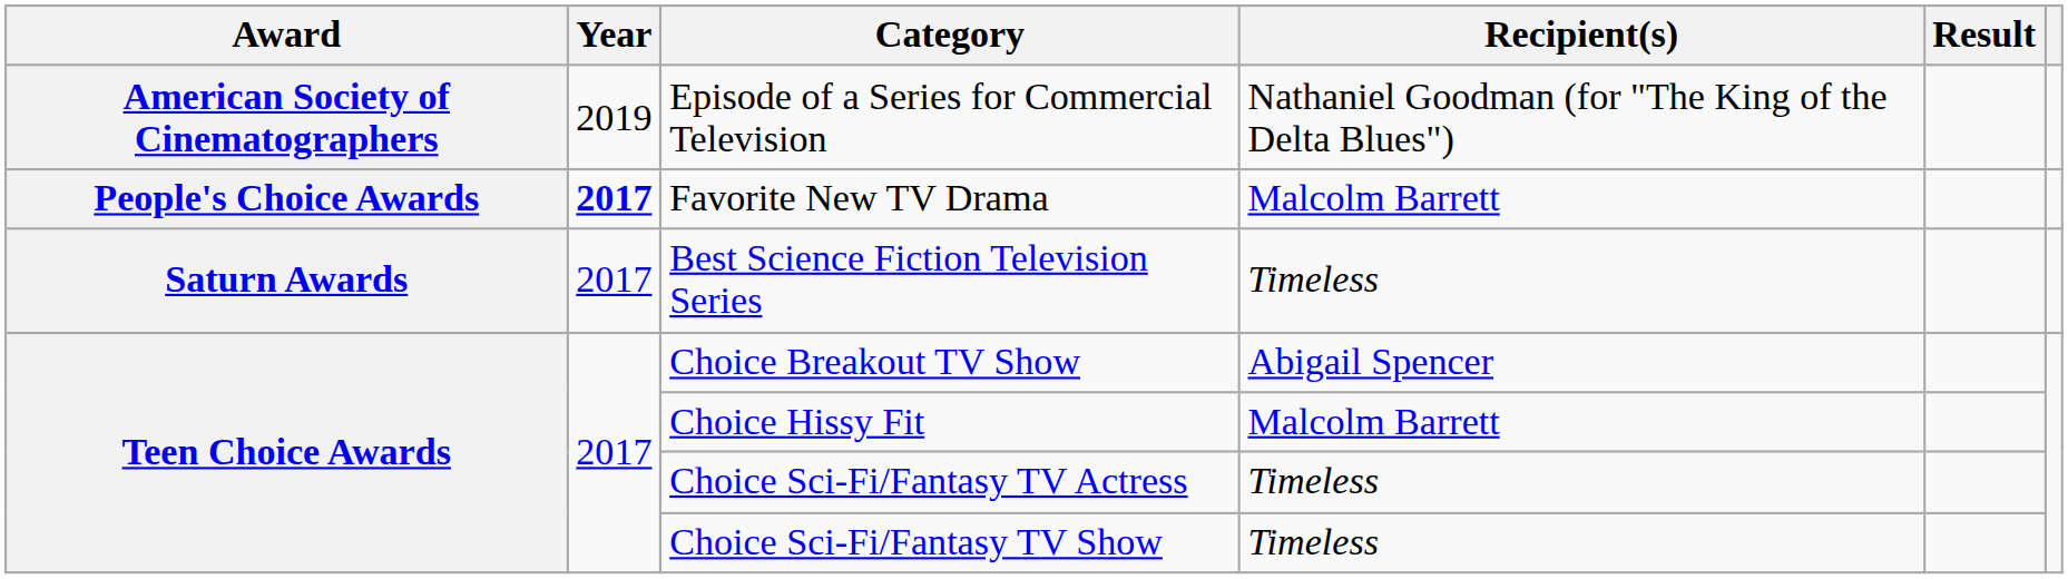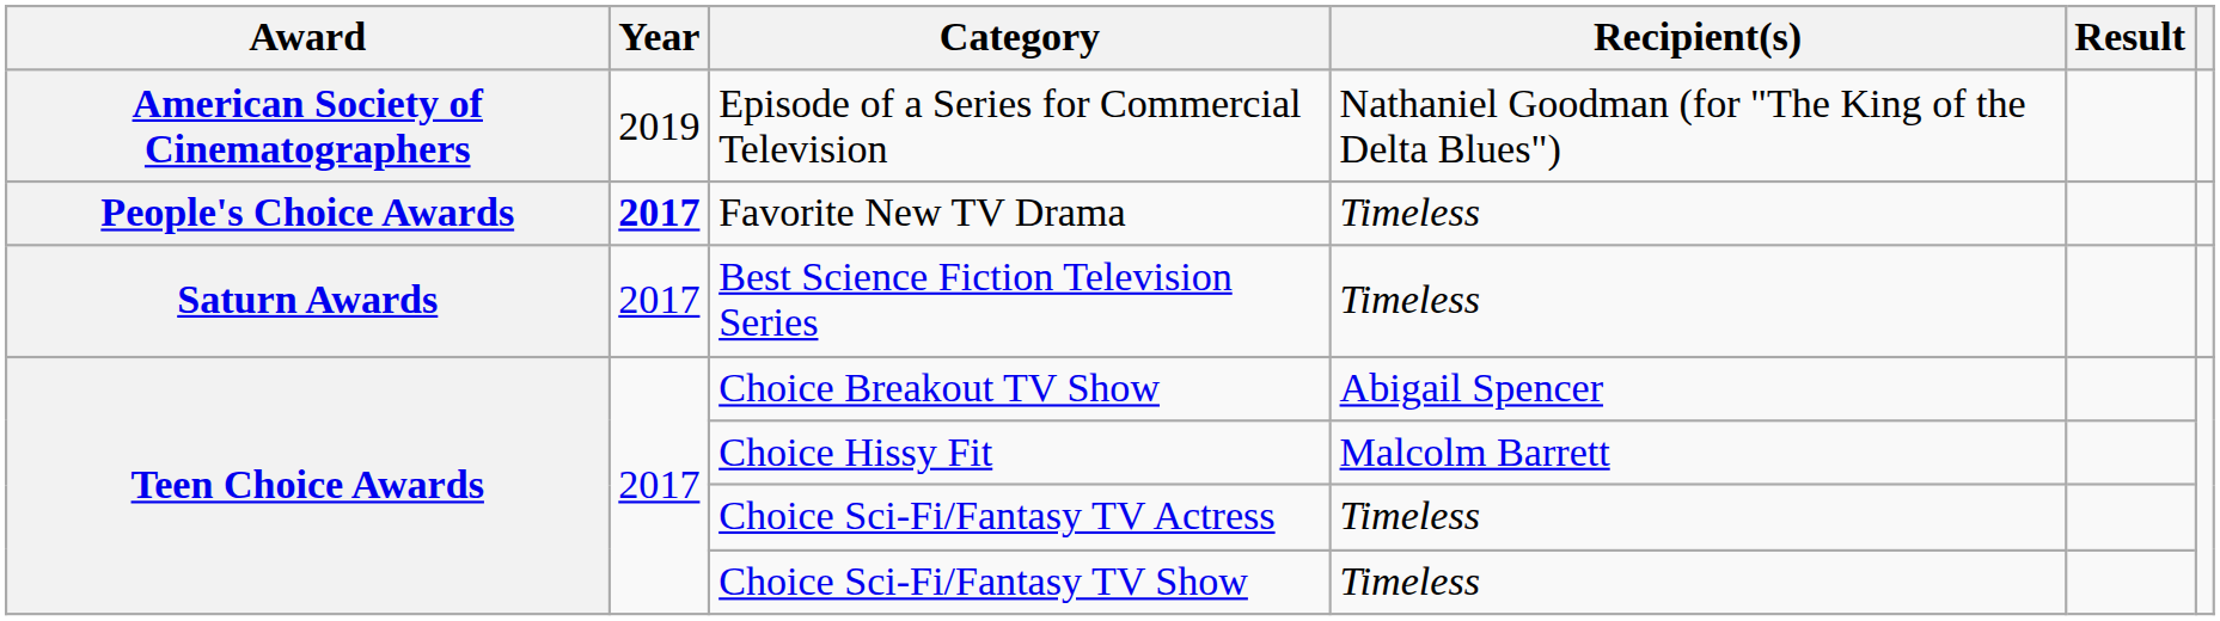Favorite New TV Drama | Recipient(s): Malcolm Barrett -> Timeless
